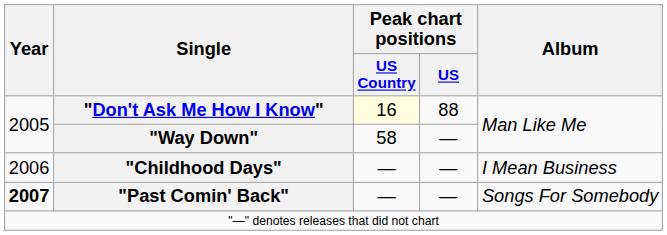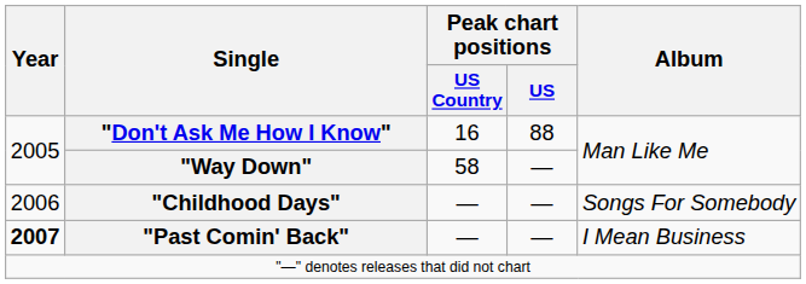"Don't Ask Me How I Know" | Peak chart positions / US Country: lightyellow background -> no background
"Childhood Days" | Album: I Mean Business -> Songs For Somebody
"Past Comin' Back" | Album: Songs For Somebody -> I Mean Business
